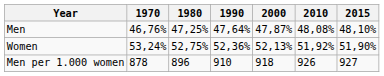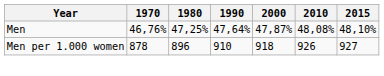- row: Women | 53,24% | 52,75% | 52,36% | 52,13% | 51,92% | 51,90%
